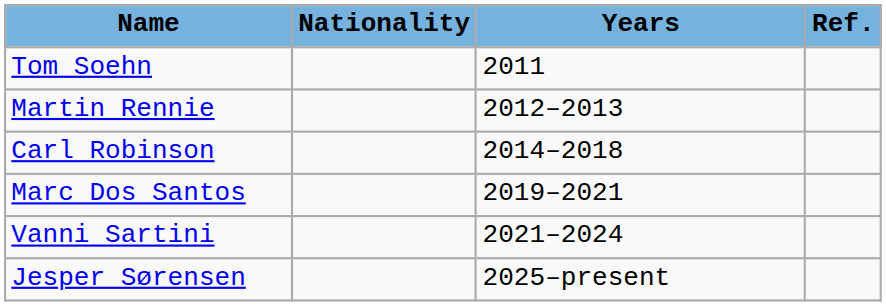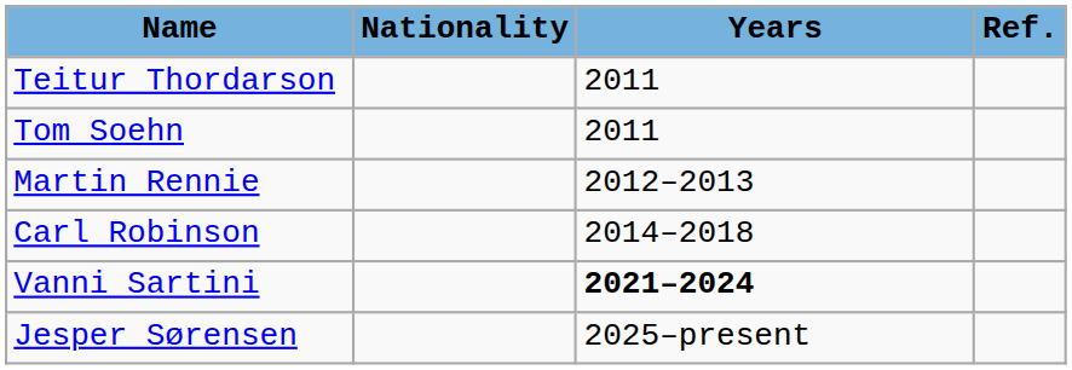+ row: Teitur Thordarson | 2011
- row: Marc Dos Santos | 2019–2021
Vanni Sartini | Years: normal -> bold
